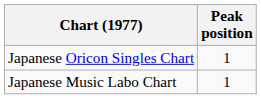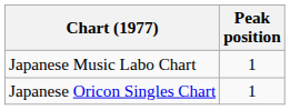rows swapped: Japanese Oricon Singles Chart <-> Japanese Music Labo Chart
